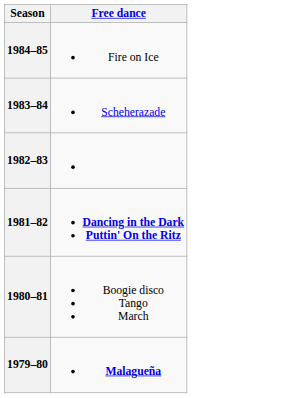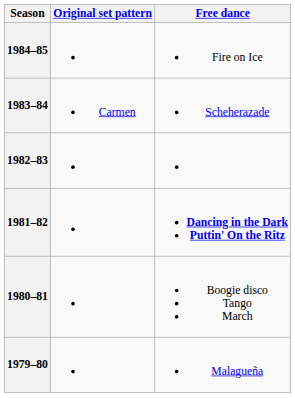+ column: Original set pattern | Carmen
1979–80 | Free dance: bold -> normal
